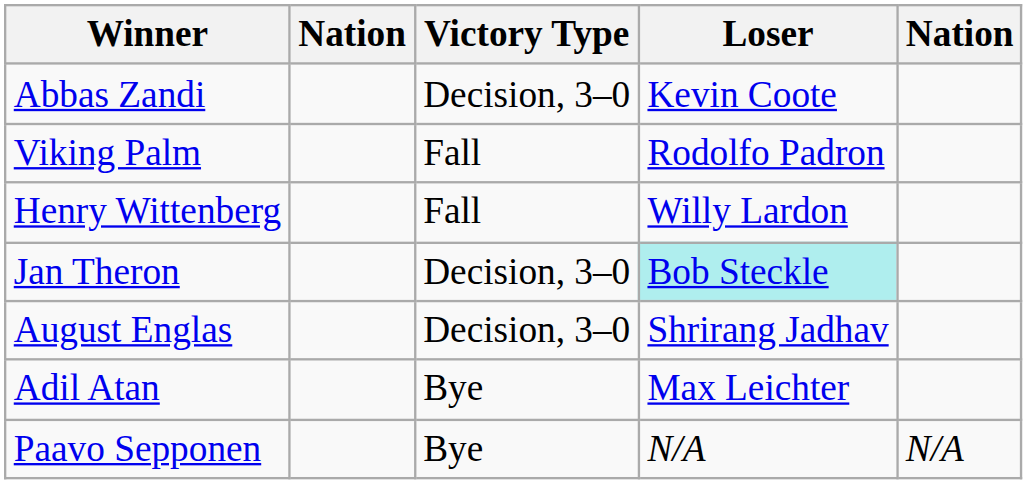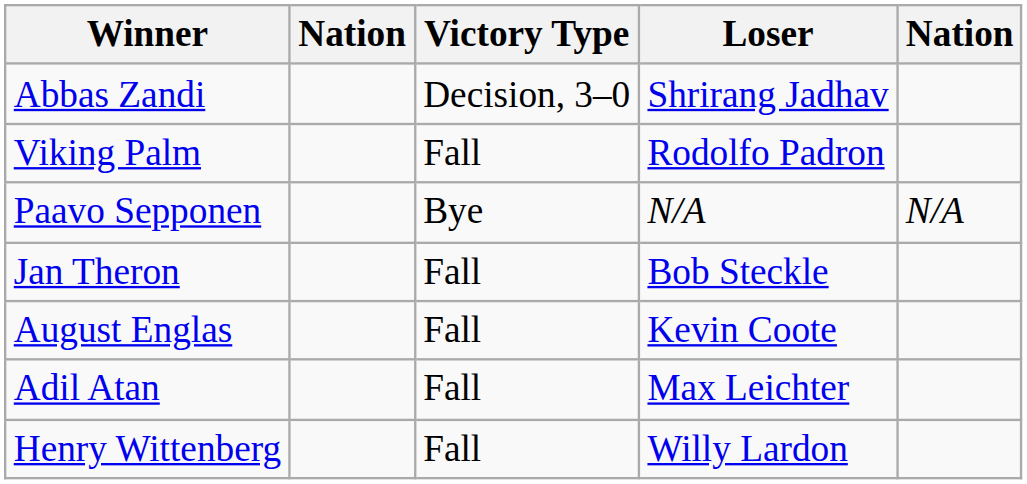Abbas Zandi | Loser: Kevin Coote -> Shrirang Jadhav
rows swapped: Henry Wittenberg <-> Paavo Sepponen
Jan Theron | Victory Type: Decision, 3–0 -> Fall
Jan Theron | Loser: paleturquoise background -> no background
August Englas | Victory Type: Decision, 3–0 -> Fall
August Englas | Loser: Shrirang Jadhav -> Kevin Coote
Adil Atan | Victory Type: Bye -> Fall
